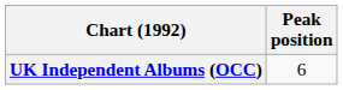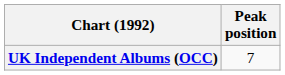UK Independent Albums (OCC) | Peak position: 6 -> 7
